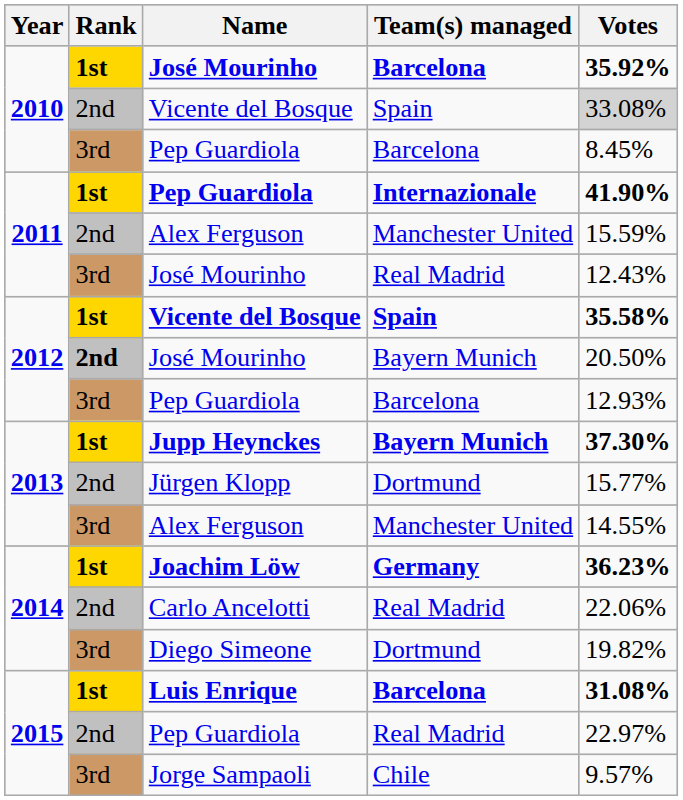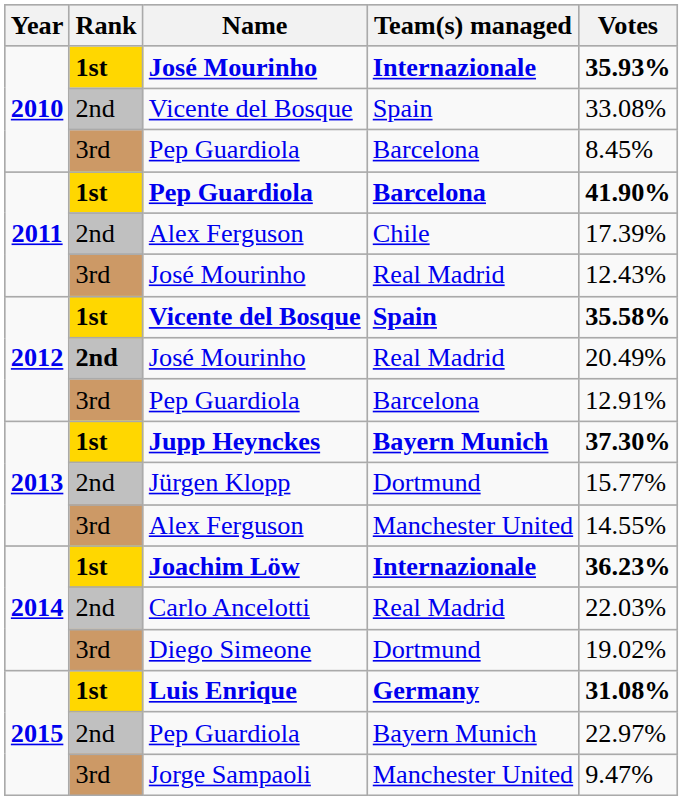2010 / José Mourinho | Team(s) managed: Barcelona -> Internazionale
2010 / José Mourinho | Votes: 35.92% -> 35.93%
2010 / Vicente del Bosque | Votes: lightgrey background -> no background
2011 / Pep Guardiola | Team(s) managed: Internazionale -> Barcelona
2011 / Alex Ferguson | Team(s) managed: Manchester United -> Chile
2011 / Alex Ferguson | Votes: 15.59% -> 17.39%
2012 / José Mourinho | Team(s) managed: Bayern Munich -> Real Madrid
2012 / José Mourinho | Votes: 20.50% -> 20.49%
2012 / Pep Guardiola | Votes: 12.93% -> 12.91%
Joachim Löw | Team(s) managed: Germany -> Internazionale
Carlo Ancelotti | Votes: 22.06% -> 22.03%
Diego Simeone | Votes: 19.82% -> 19.02%
Luis Enrique | Team(s) managed: Barcelona -> Germany
2015 / Pep Guardiola | Team(s) managed: Real Madrid -> Bayern Munich
Jorge Sampaoli | Team(s) managed: Chile -> Manchester United
Jorge Sampaoli | Votes: 9.57% -> 9.47%
